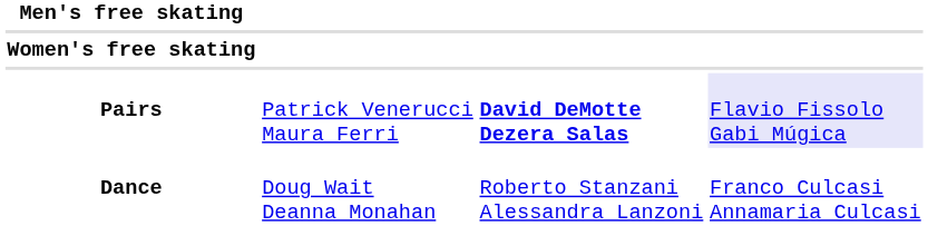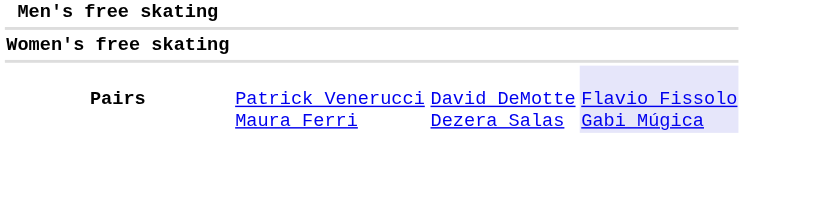Pairs | column 3: bold -> normal
- row: Dance | Doug Wait Deanna Monahan | Roberto Stanzani Alessandra Lanzoni | Franco Culcasi Annamaria Culcasi
